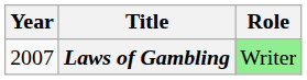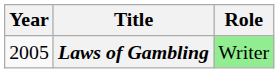Laws of Gambling | Year: 2007 -> 2005
